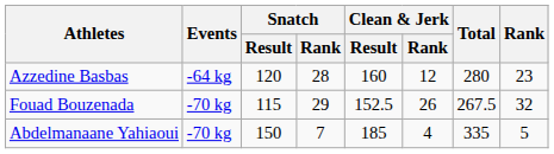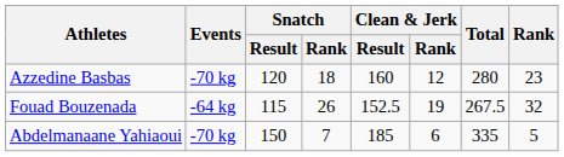Azzedine Basbas | Events: -64 kg -> -70 kg
Azzedine Basbas | Snatch / Rank: 28 -> 18
Fouad Bouzenada | Events: -70 kg -> -64 kg
Fouad Bouzenada | Snatch / Rank: 29 -> 26
Fouad Bouzenada | Clean & Jerk / Rank: 26 -> 19
Abdelmanaane Yahiaoui | Clean & Jerk / Rank: 4 -> 6
